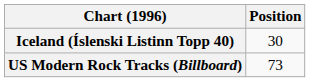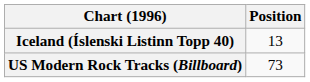Iceland (Íslenski Listinn Topp 40) | Position: 30 -> 13
